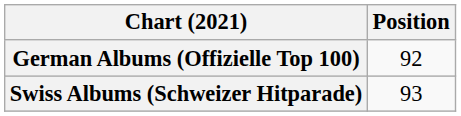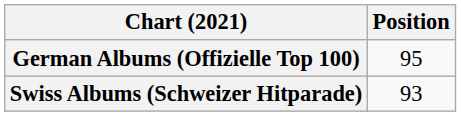German Albums (Offizielle Top 100) | Position: 92 -> 95
